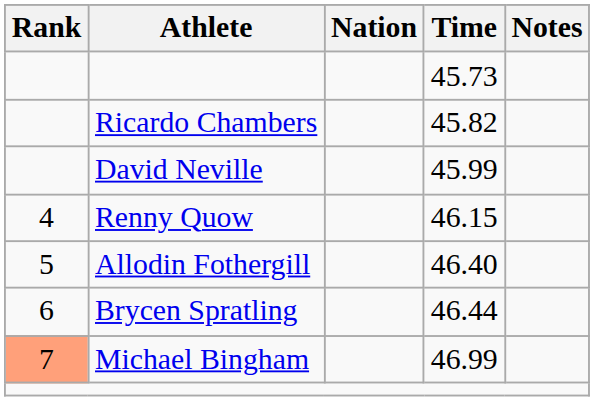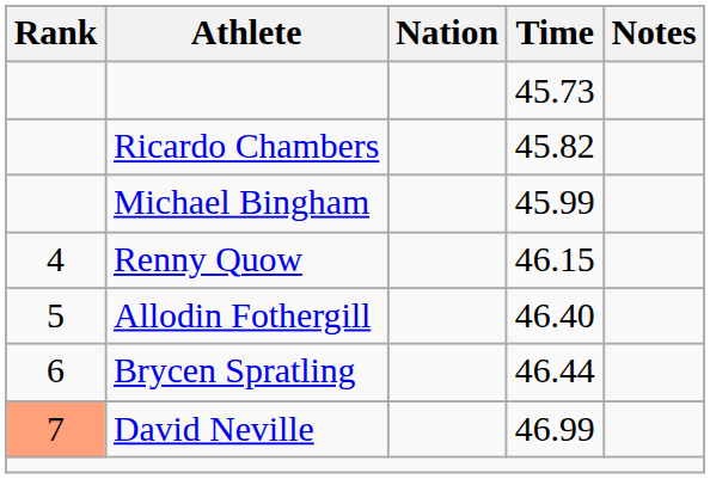45.99 | Athlete: David Neville -> Michael Bingham
46.99 | Athlete: Michael Bingham -> David Neville
